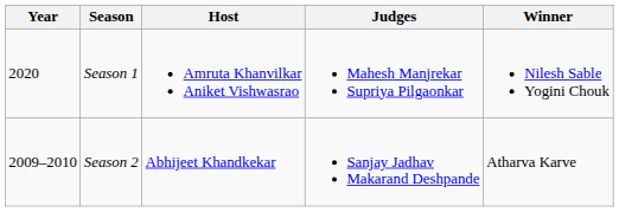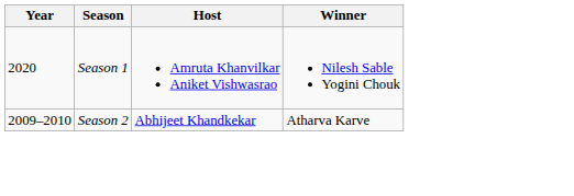- column: Judges | Mahesh Manjrekar Supriya Pilgaonkar | Sanjay Jadhav Makarand Deshpande
